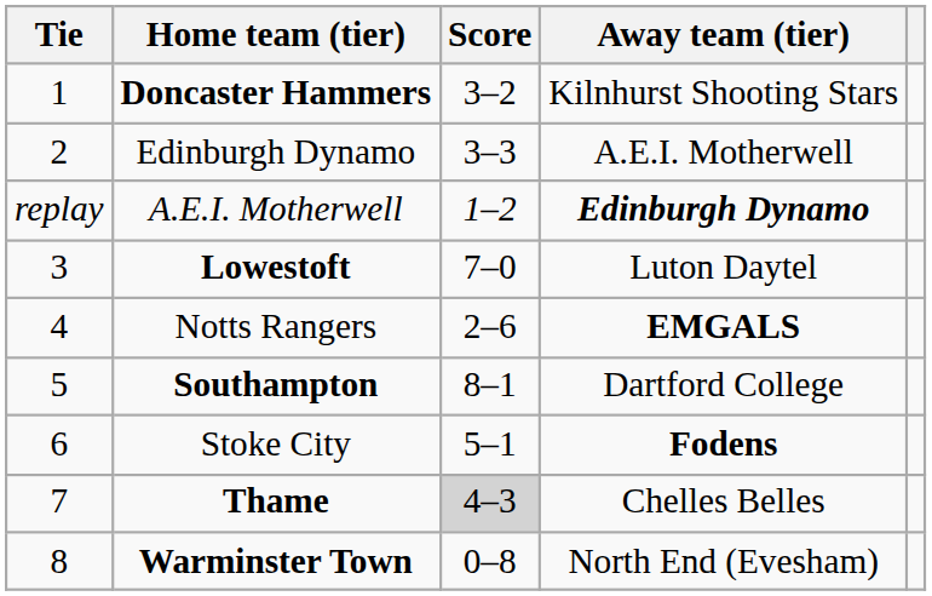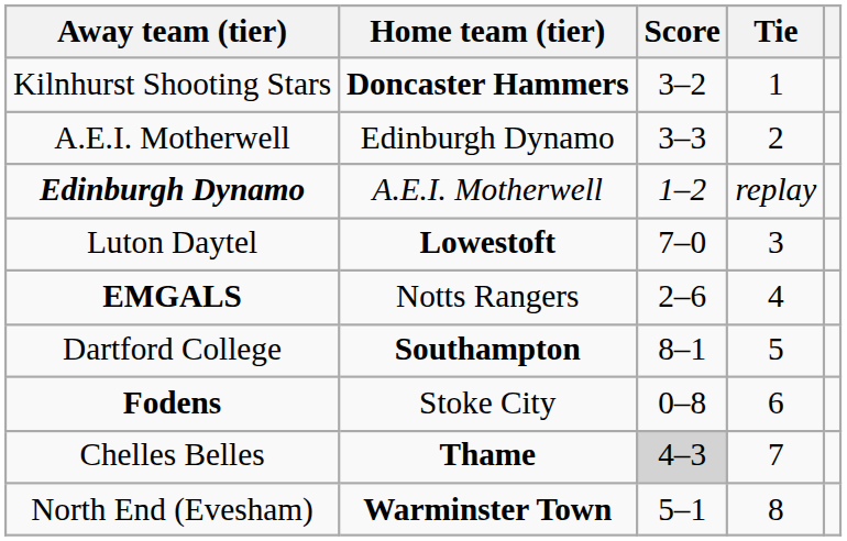columns swapped: Tie <-> Away team (tier)
Stoke City | Score: 5–1 -> 0–8
Warminster Town | Score: 0–8 -> 5–1
